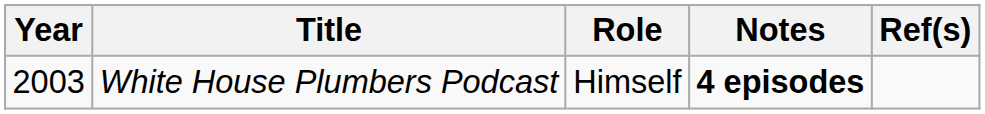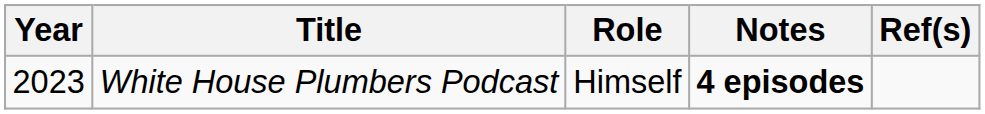White House Plumbers Podcast | Year: 2003 -> 2023
